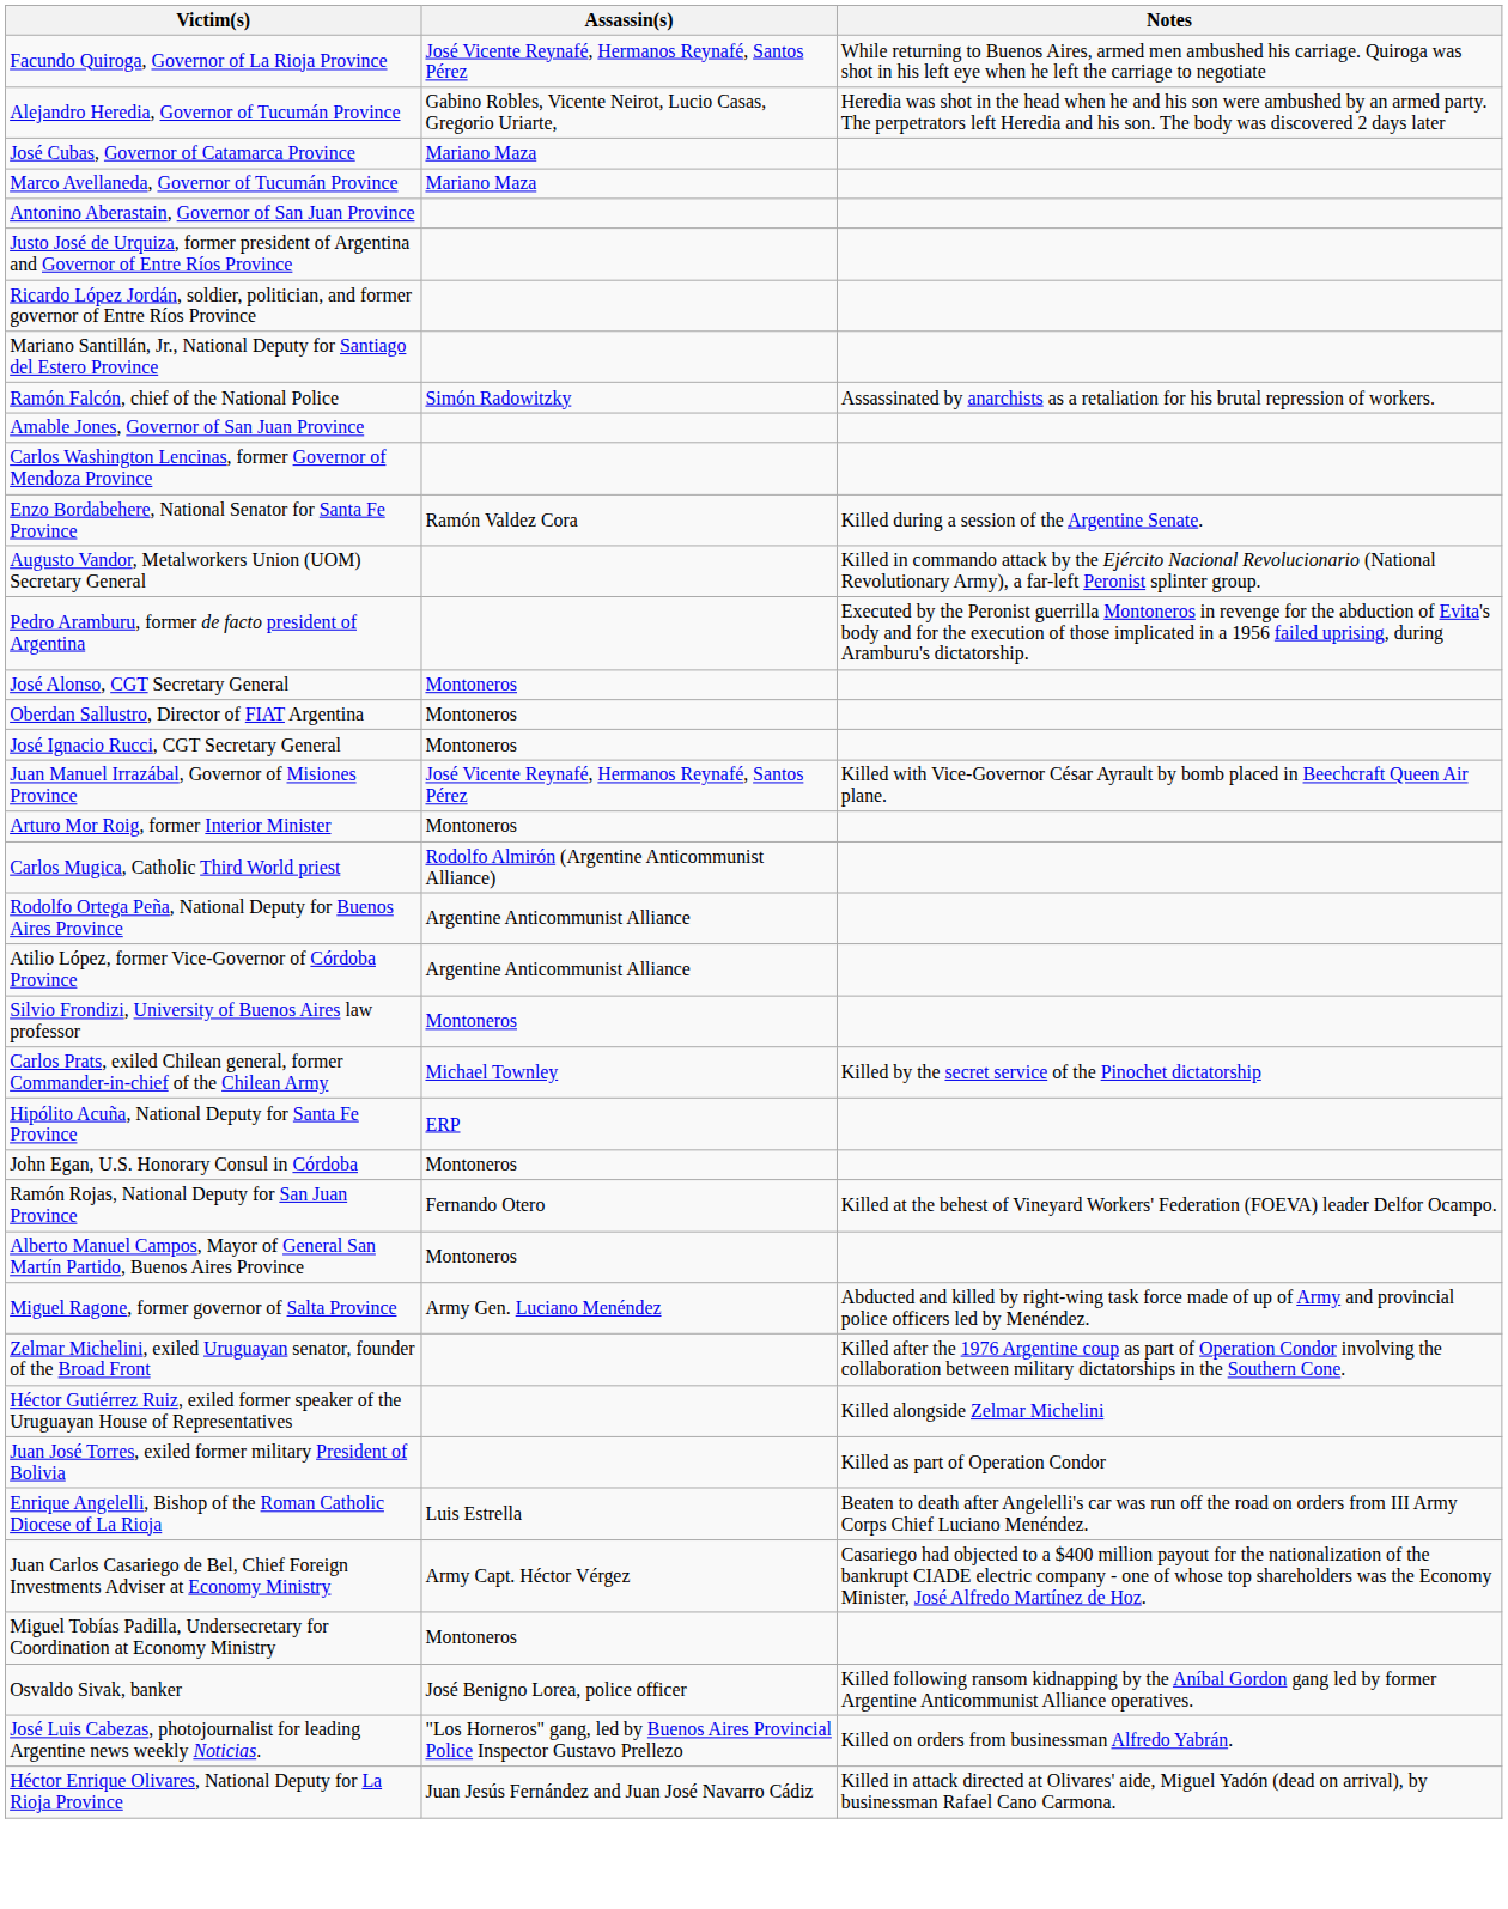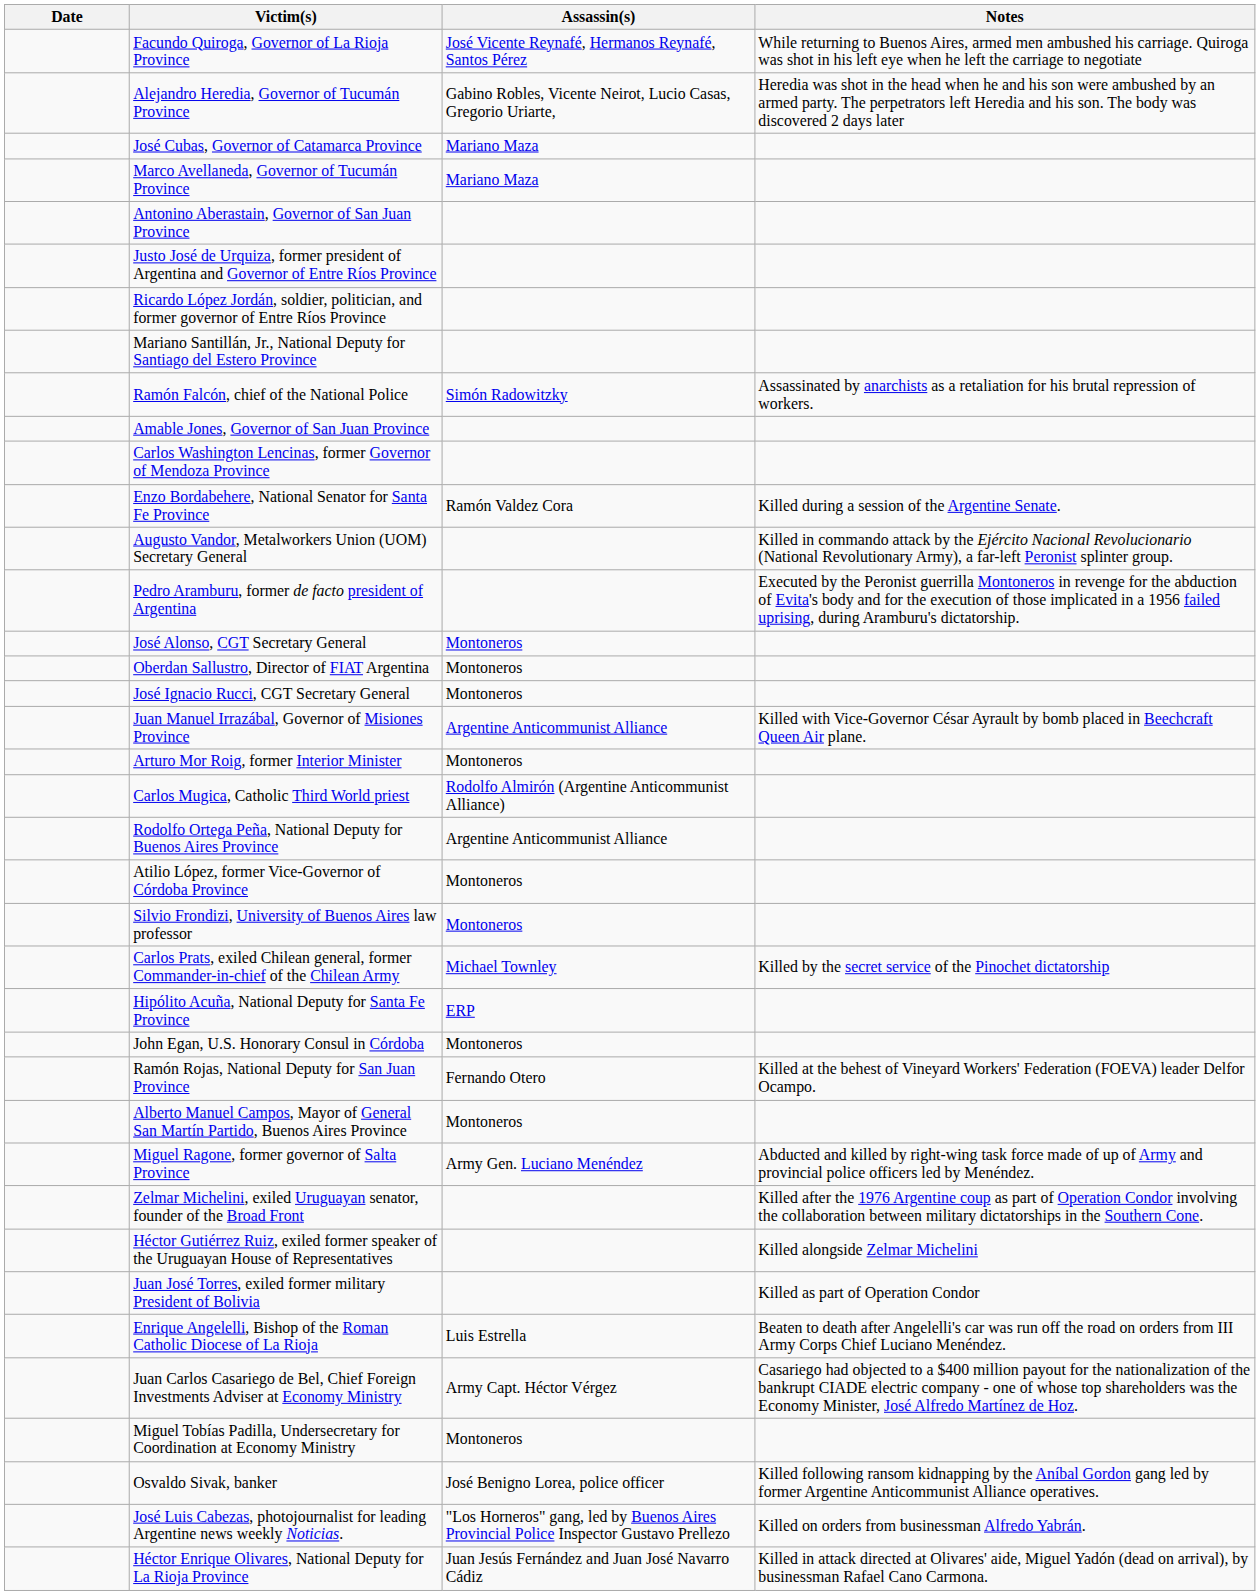+ column: Date
Juan Manuel Irrazábal, Governor of Misiones Province | Assassin(s): José Vicente Reynafé, Hermanos Reynafé, Santos Pérez -> Argentine Anticommunist Alliance
Atilio López, former Vice-Governor of Córdoba Province | Assassin(s): Argentine Anticommunist Alliance -> Montoneros
